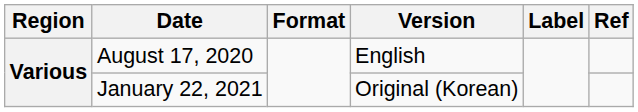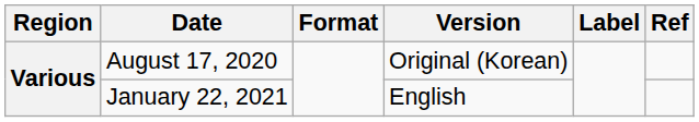August 17, 2020 | Version: English -> Original (Korean)
January 22, 2021 | Version: Original (Korean) -> English
